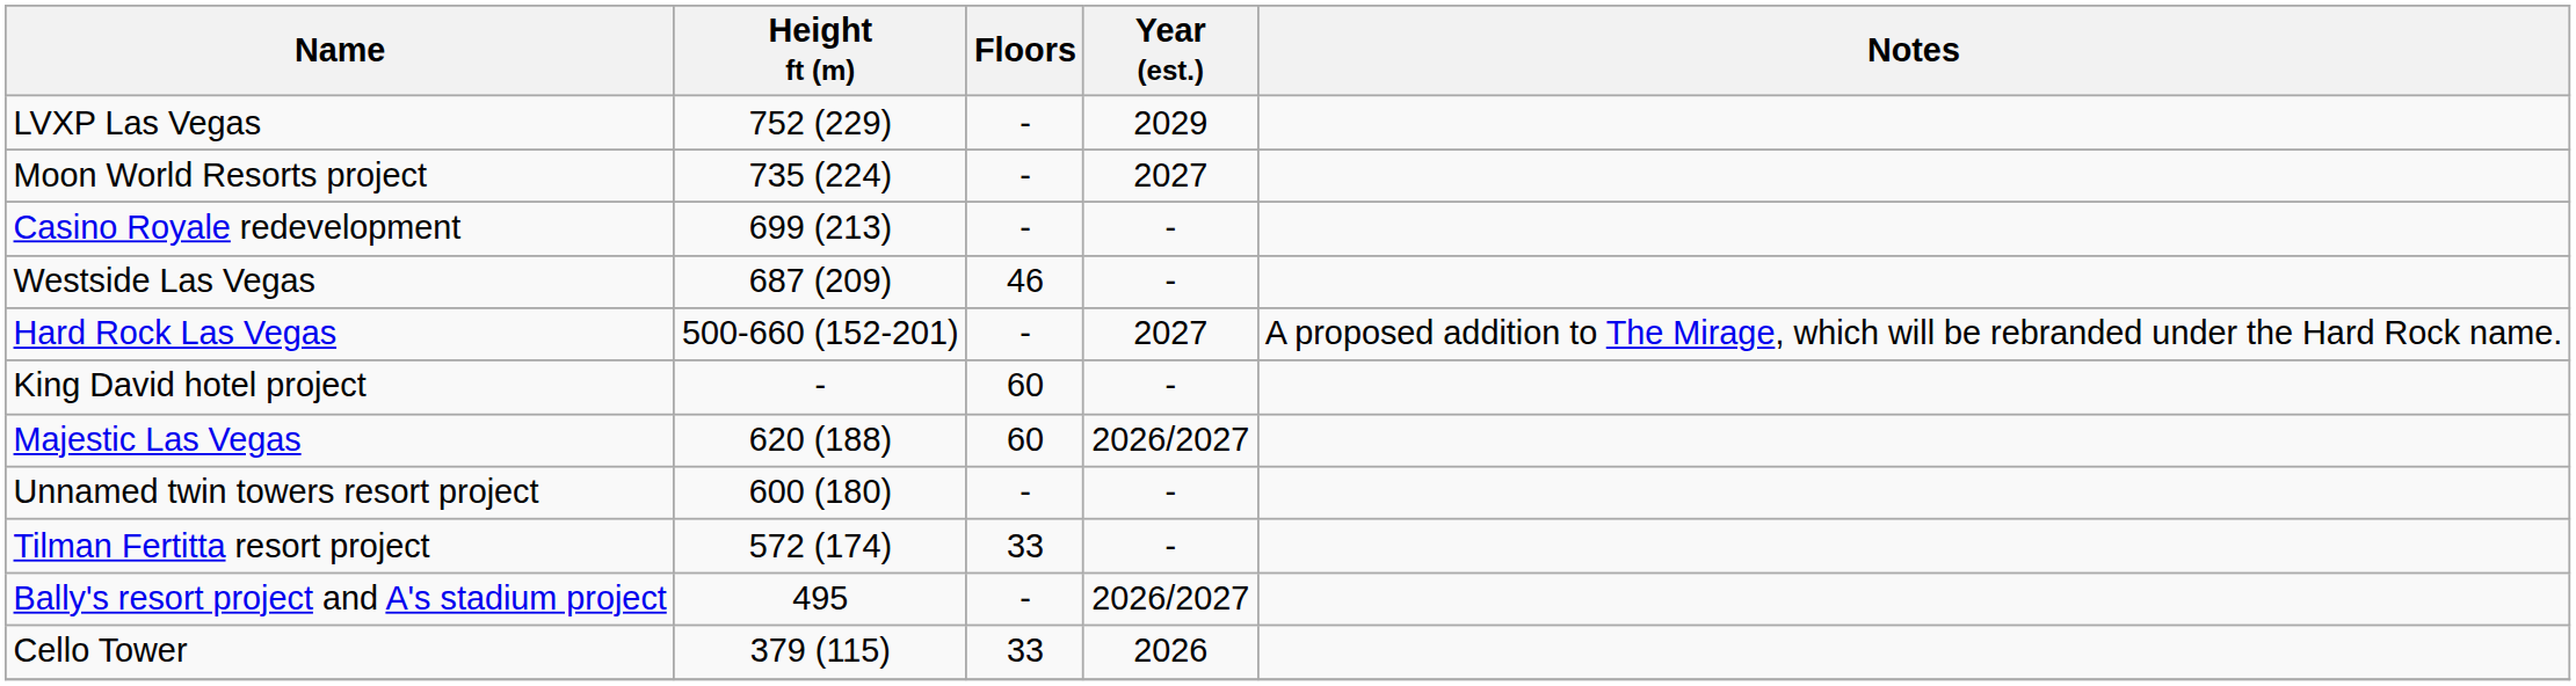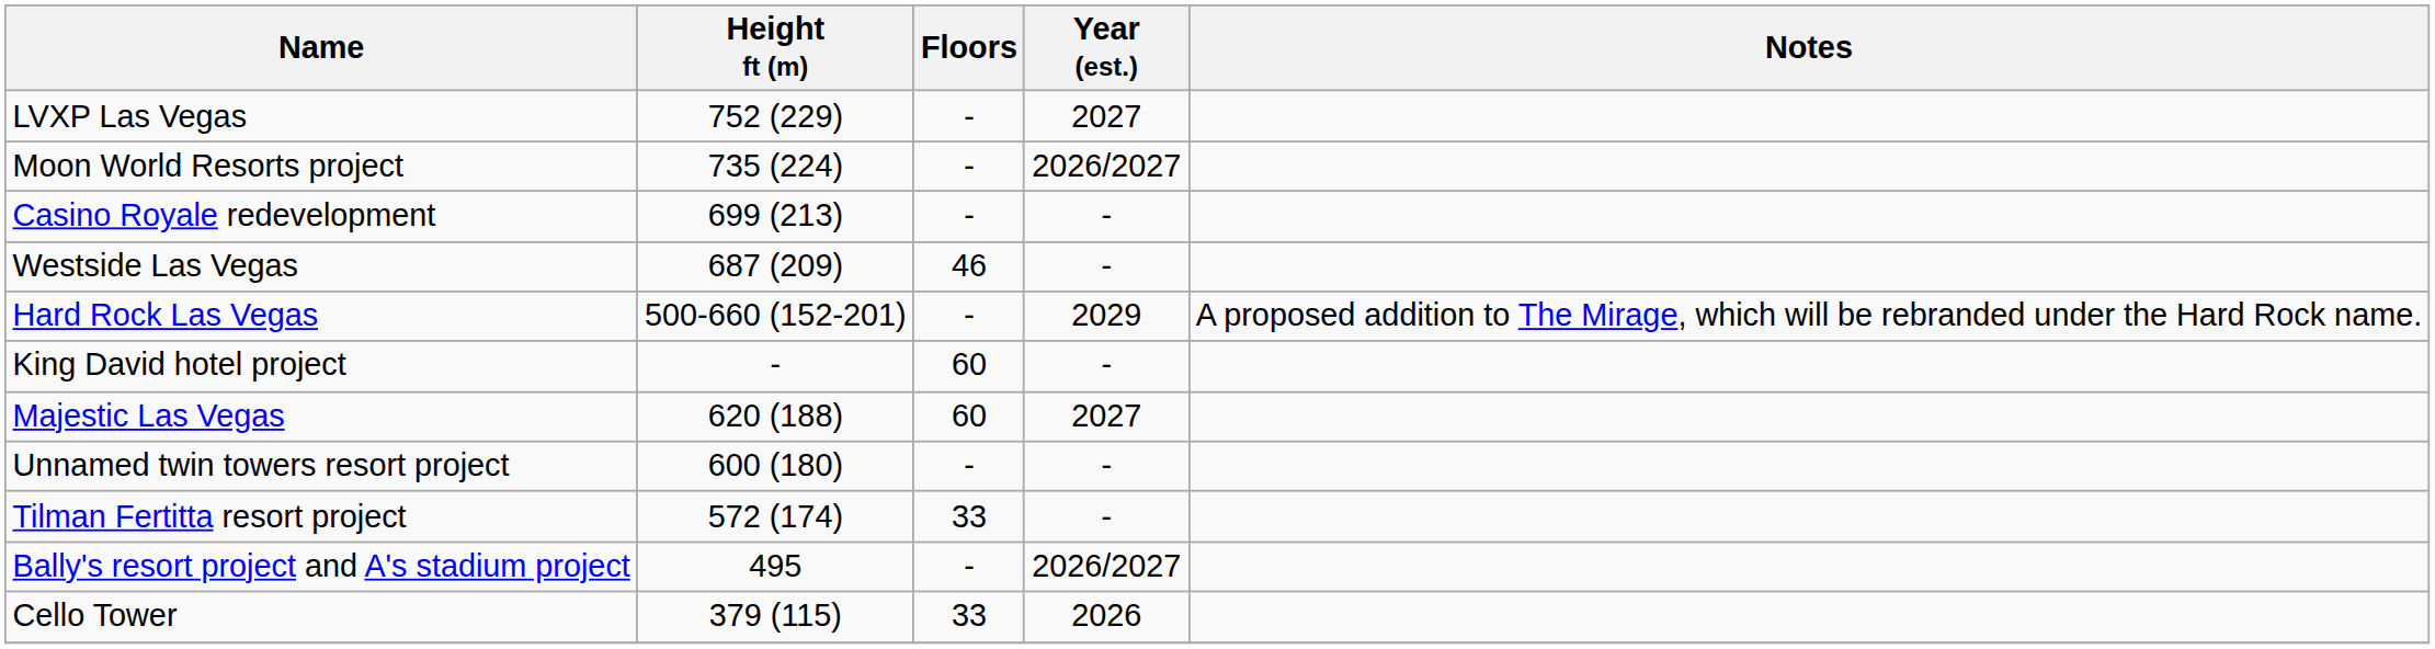LVXP Las Vegas | Year (est.): 2029 -> 2027
Moon World Resorts project | Year (est.): 2027 -> 2026/2027
Hard Rock Las Vegas | Year (est.): 2027 -> 2029
Majestic Las Vegas | Year (est.): 2026/2027 -> 2027
